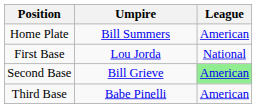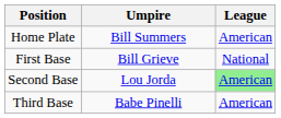First Base | Umpire: Lou Jorda -> Bill Grieve
Second Base | Umpire: Bill Grieve -> Lou Jorda
